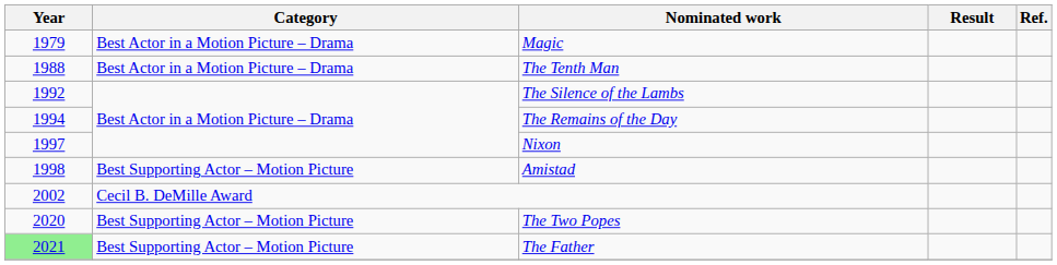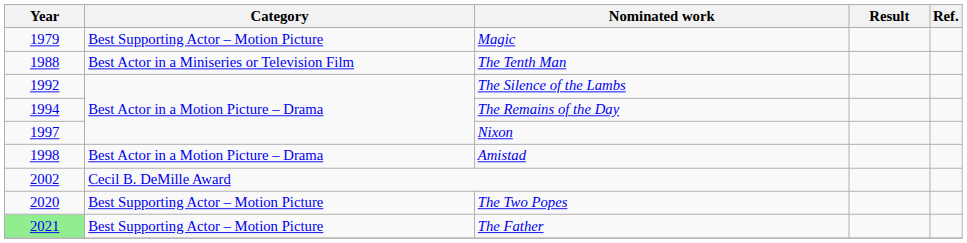Magic | Category: Best Actor in a Motion Picture – Drama -> Best Supporting Actor – Motion Picture
The Tenth Man | Category: Best Actor in a Motion Picture – Drama -> Best Actor in a Miniseries or Television Film
Amistad | Category: Best Supporting Actor – Motion Picture -> Best Actor in a Motion Picture – Drama
